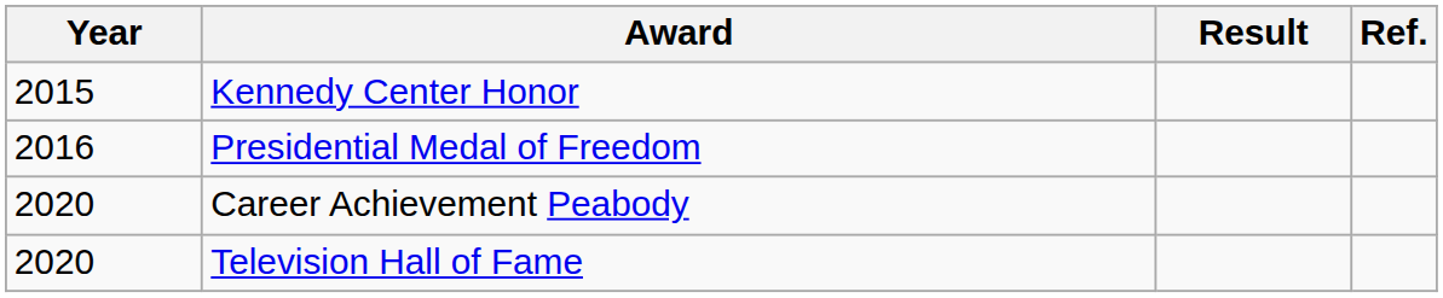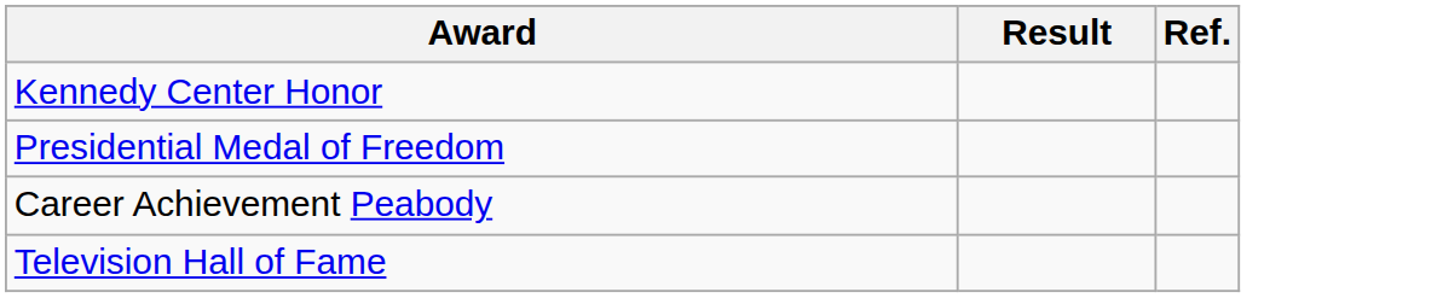- column: Year | 2015 | 2016 | 2020 | 2020
